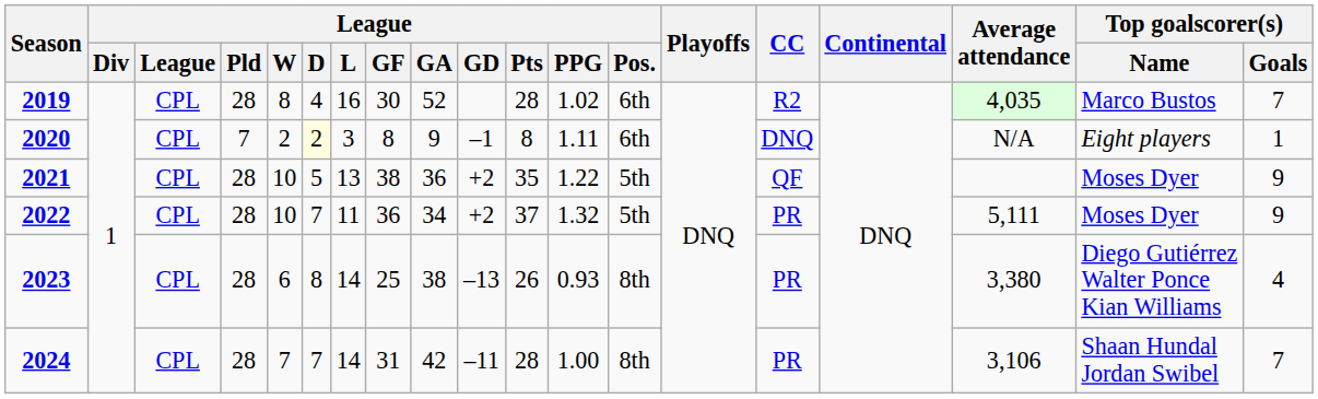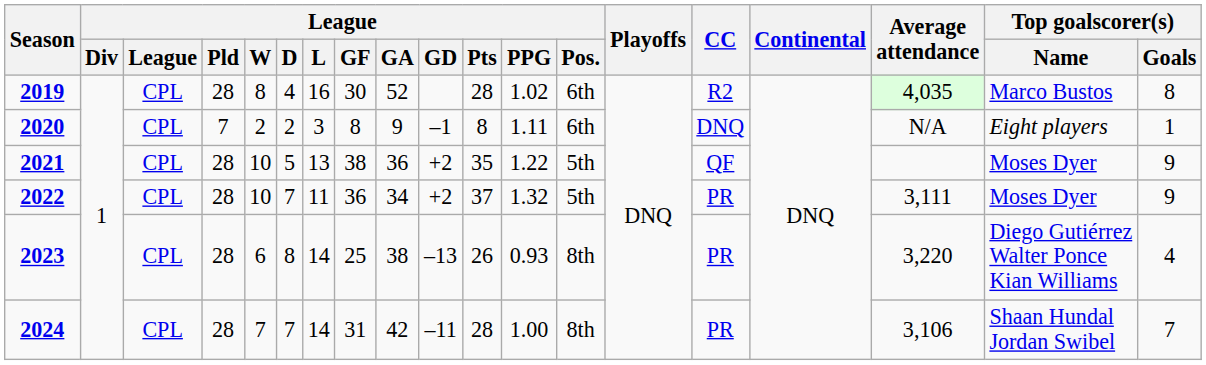2019 | Top goalscorer(s) / Goals: 7 -> 8
2020 | League / D: lightyellow background -> no background
2022 | Average attendance: 5,111 -> 3,111
2023 | Average attendance: 3,380 -> 3,220
